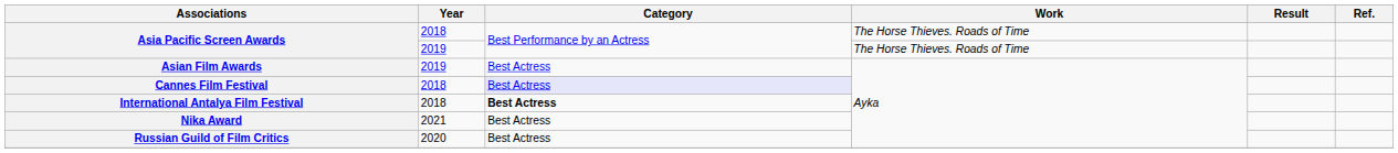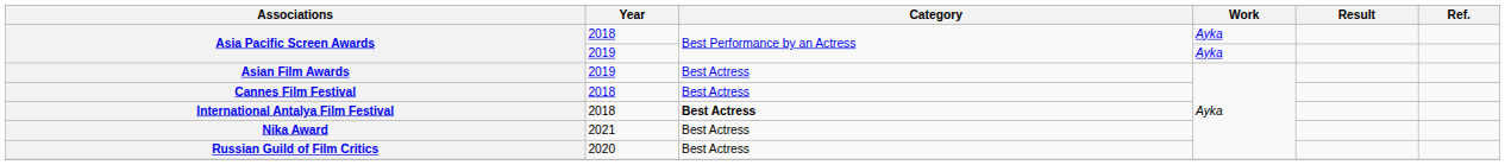Asia Pacific Screen Awards / 2018 | Work: The Horse Thieves. Roads of Time -> Ayka
Asia Pacific Screen Awards / 2019 | Work: The Horse Thieves. Roads of Time -> Ayka
Cannes Film Festival | Category: lavender background -> no background
